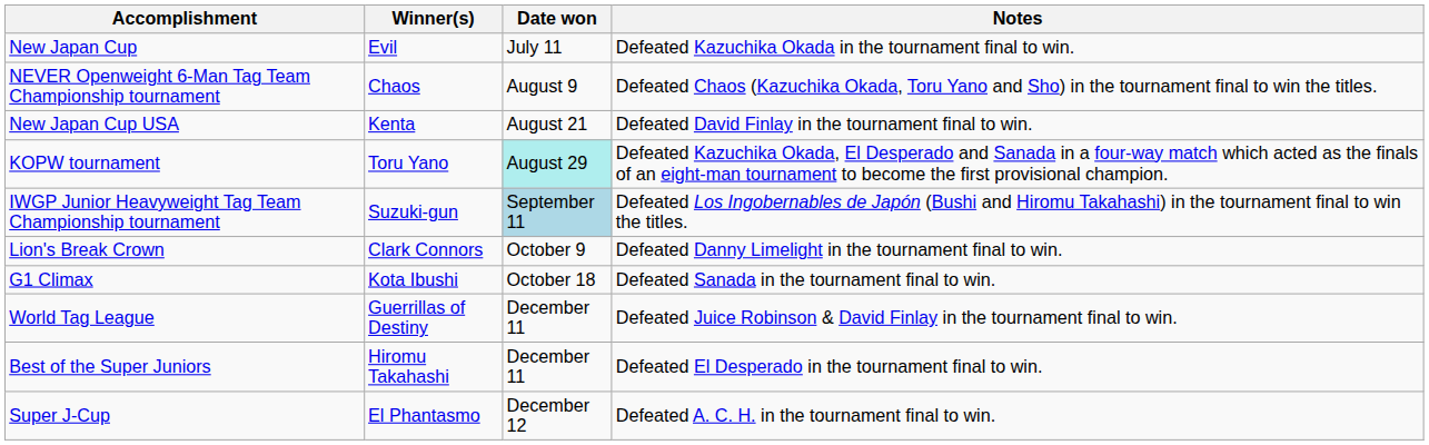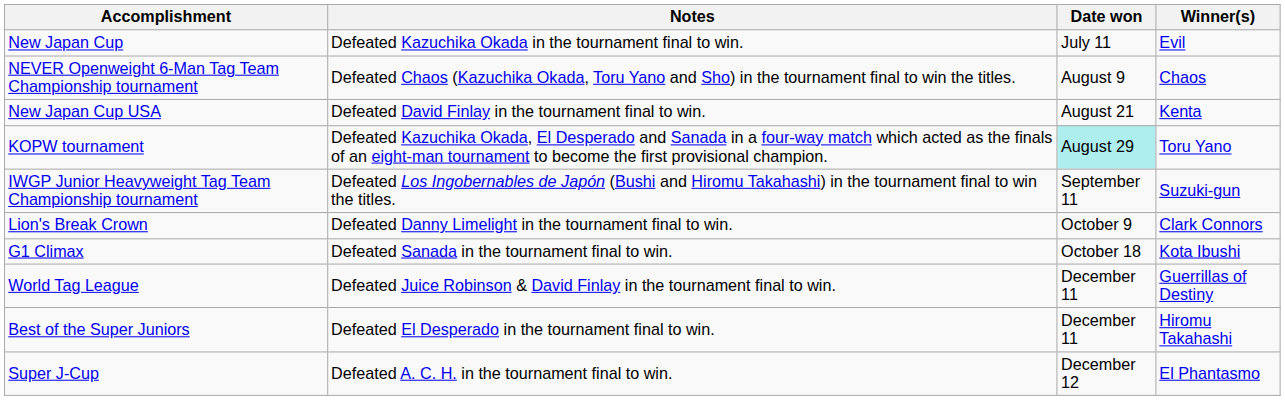columns swapped: Winner(s) <-> Notes
IWGP Junior Heavyweight Tag Team Championship tournament | Date won: lightblue background -> no background
